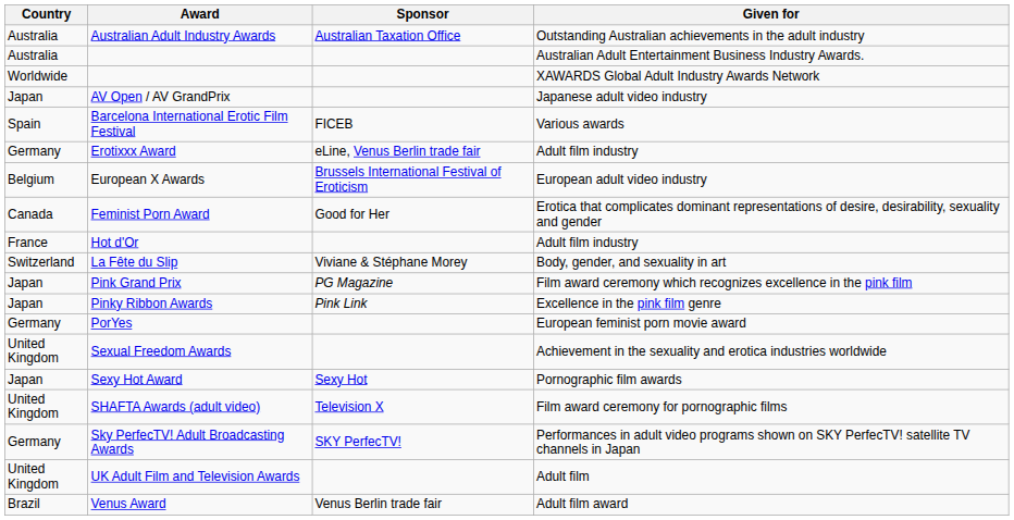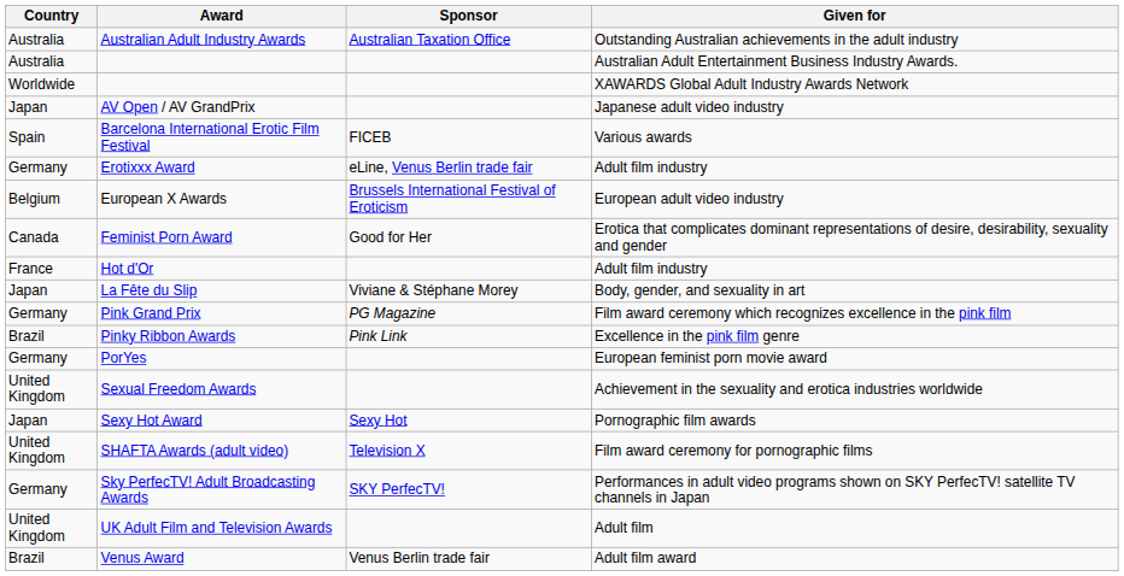La Fête du Slip | Country: Switzerland -> Japan
Pink Grand Prix | Country: Japan -> Germany
Pinky Ribbon Awards | Country: Japan -> Brazil
